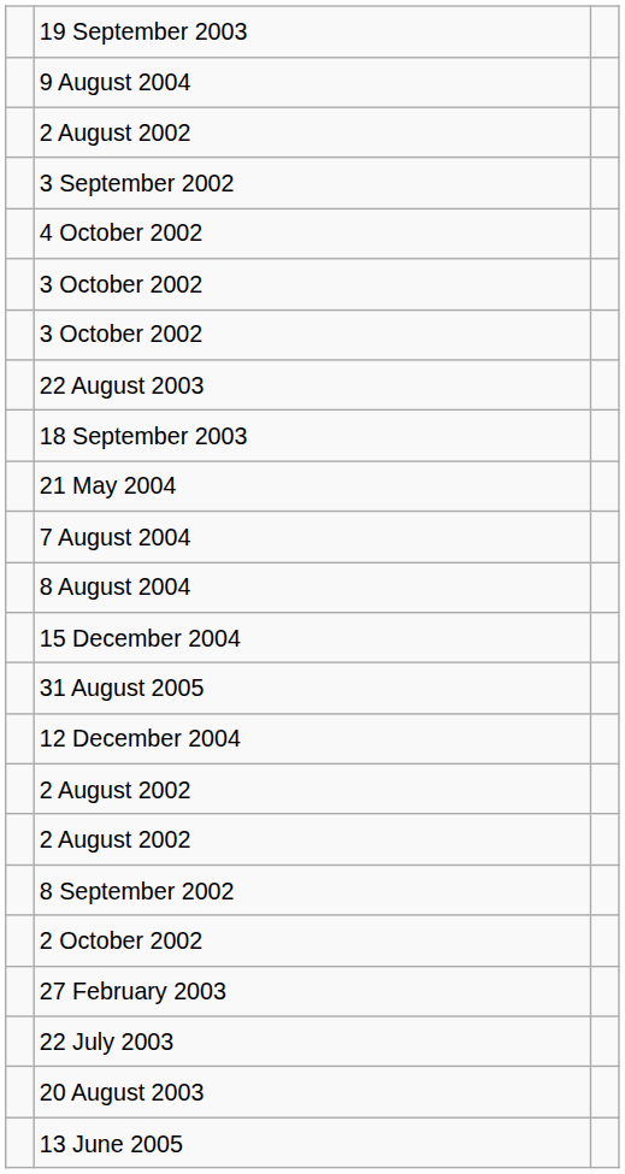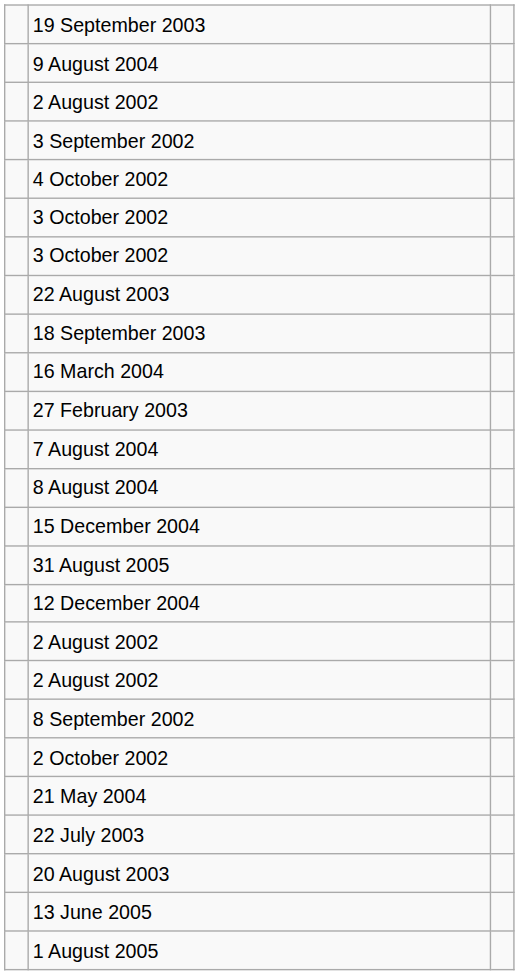+ row: 16 March 2004
rows swapped: 21 May 2004 <-> 27 February 2003
+ row: 1 August 2005
